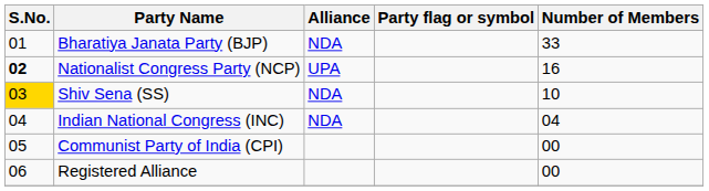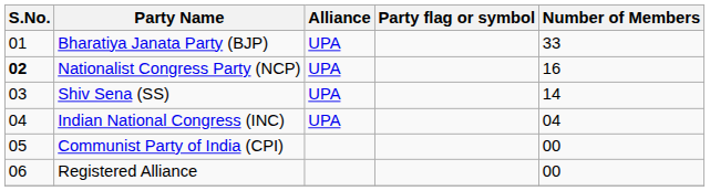Bharatiya Janata Party (BJP) | Alliance: NDA -> UPA
Shiv Sena (SS) | S.No.: gold background -> no background
Shiv Sena (SS) | Alliance: NDA -> UPA
Shiv Sena (SS) | Number of Members: 10 -> 14
Indian National Congress (INC) | Alliance: NDA -> UPA
